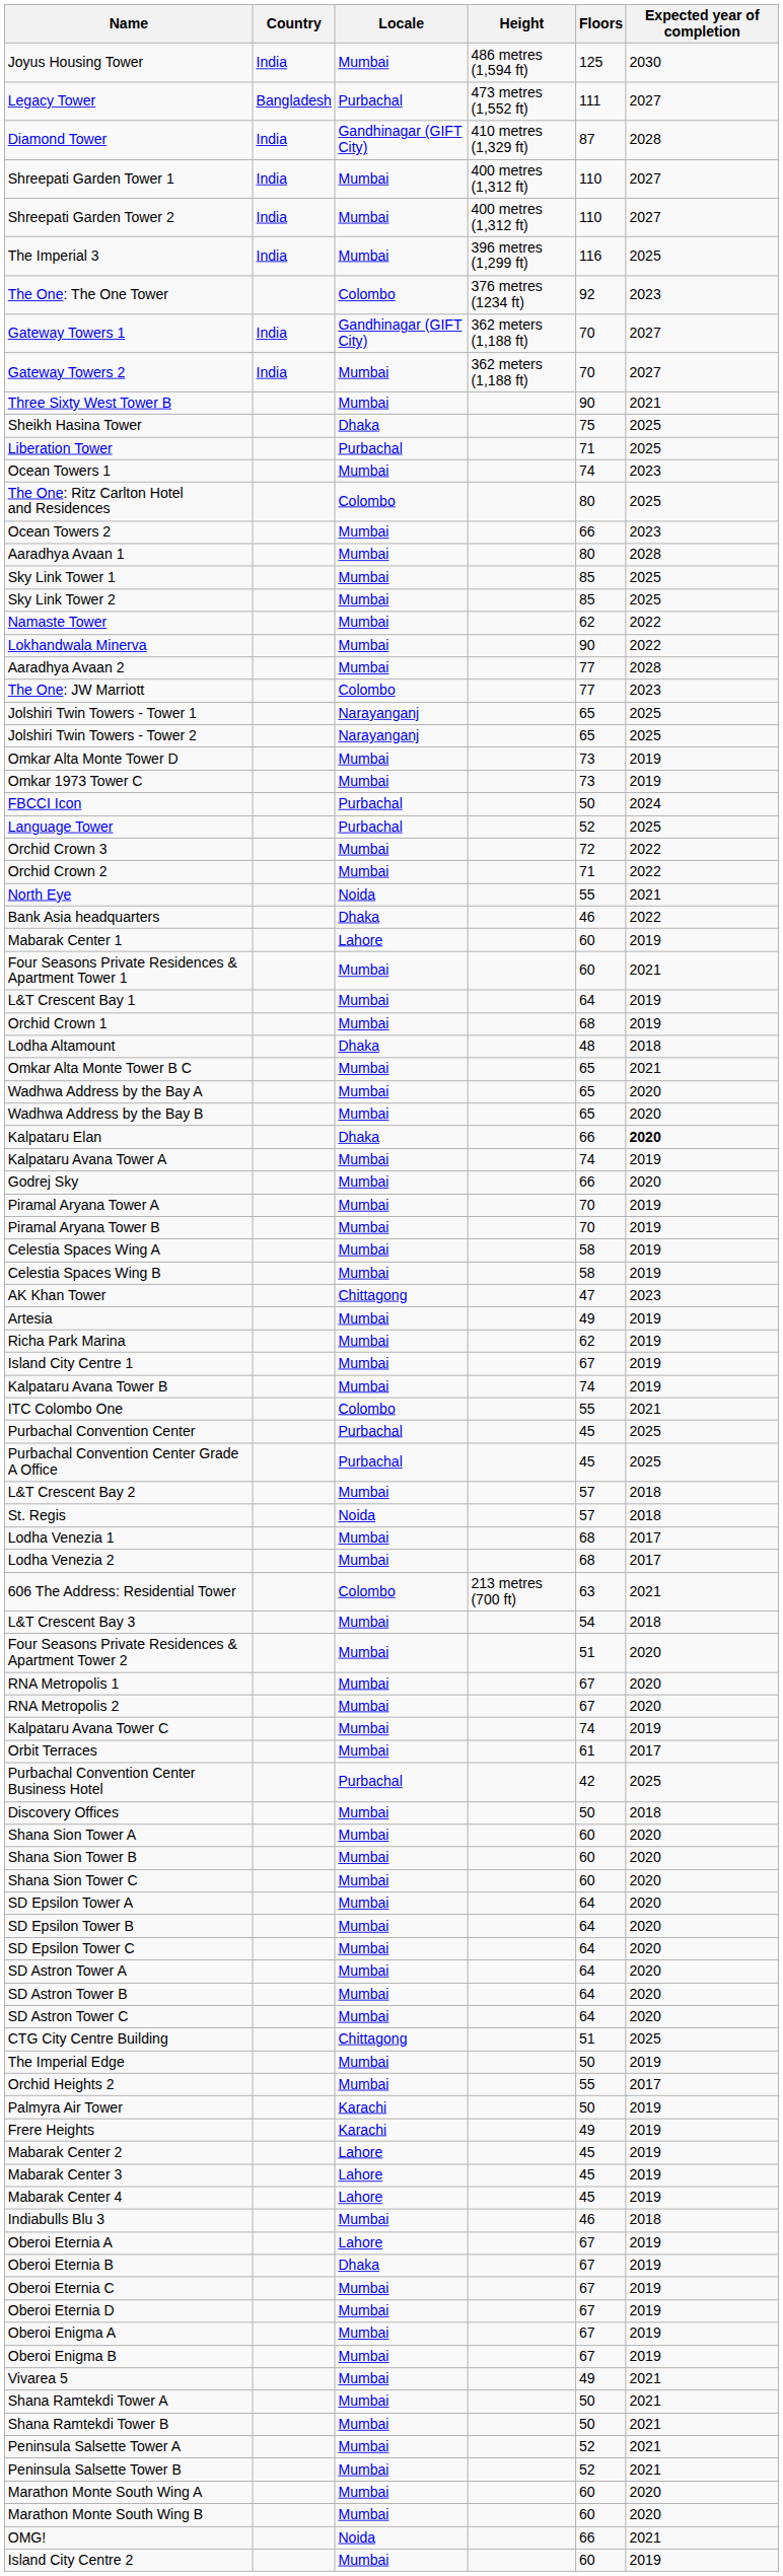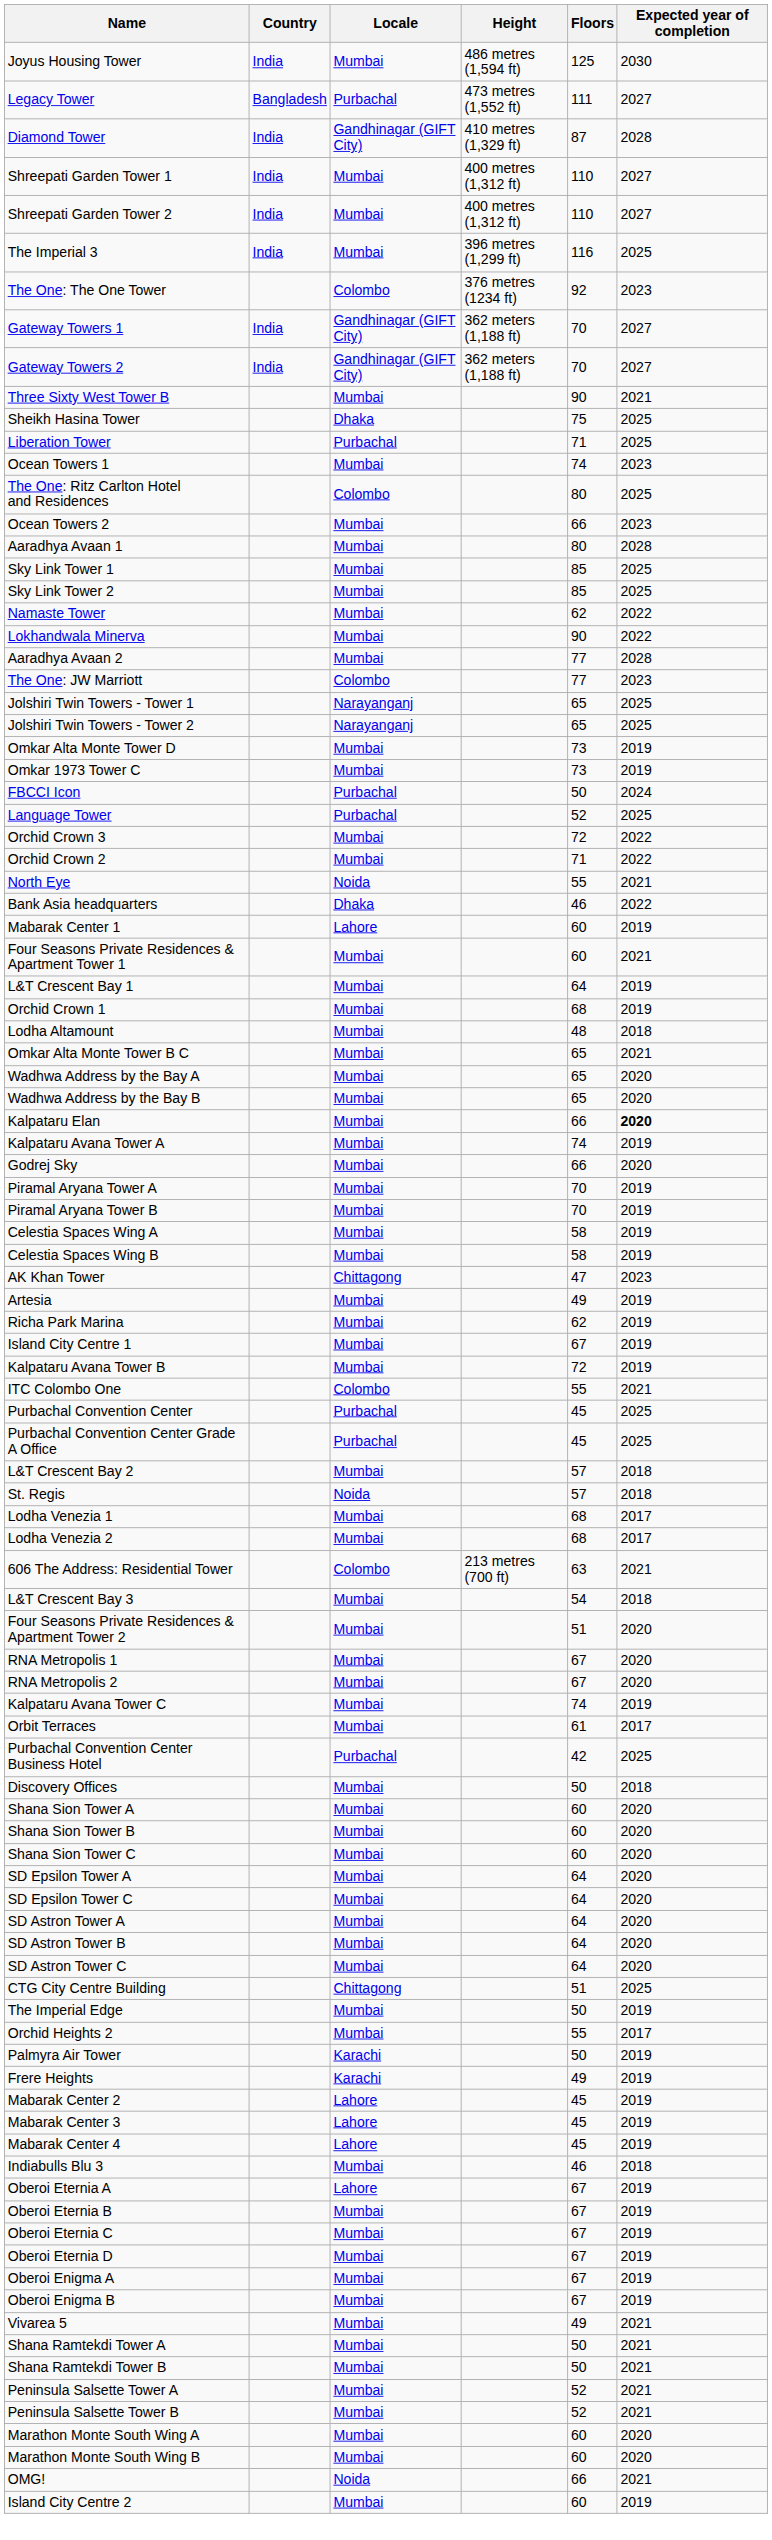Gateway Towers 2 | Locale: Mumbai -> Gandhinagar (GIFT City)
Lodha Altamount | Locale: Dhaka -> Mumbai
Kalpataru Elan | Locale: Dhaka -> Mumbai
Kalpataru Avana Tower B | Floors: 74 -> 72
- row: SD Epsilon Tower B | Mumbai | 64 | 2020
Oberoi Eternia B | Locale: Dhaka -> Mumbai
